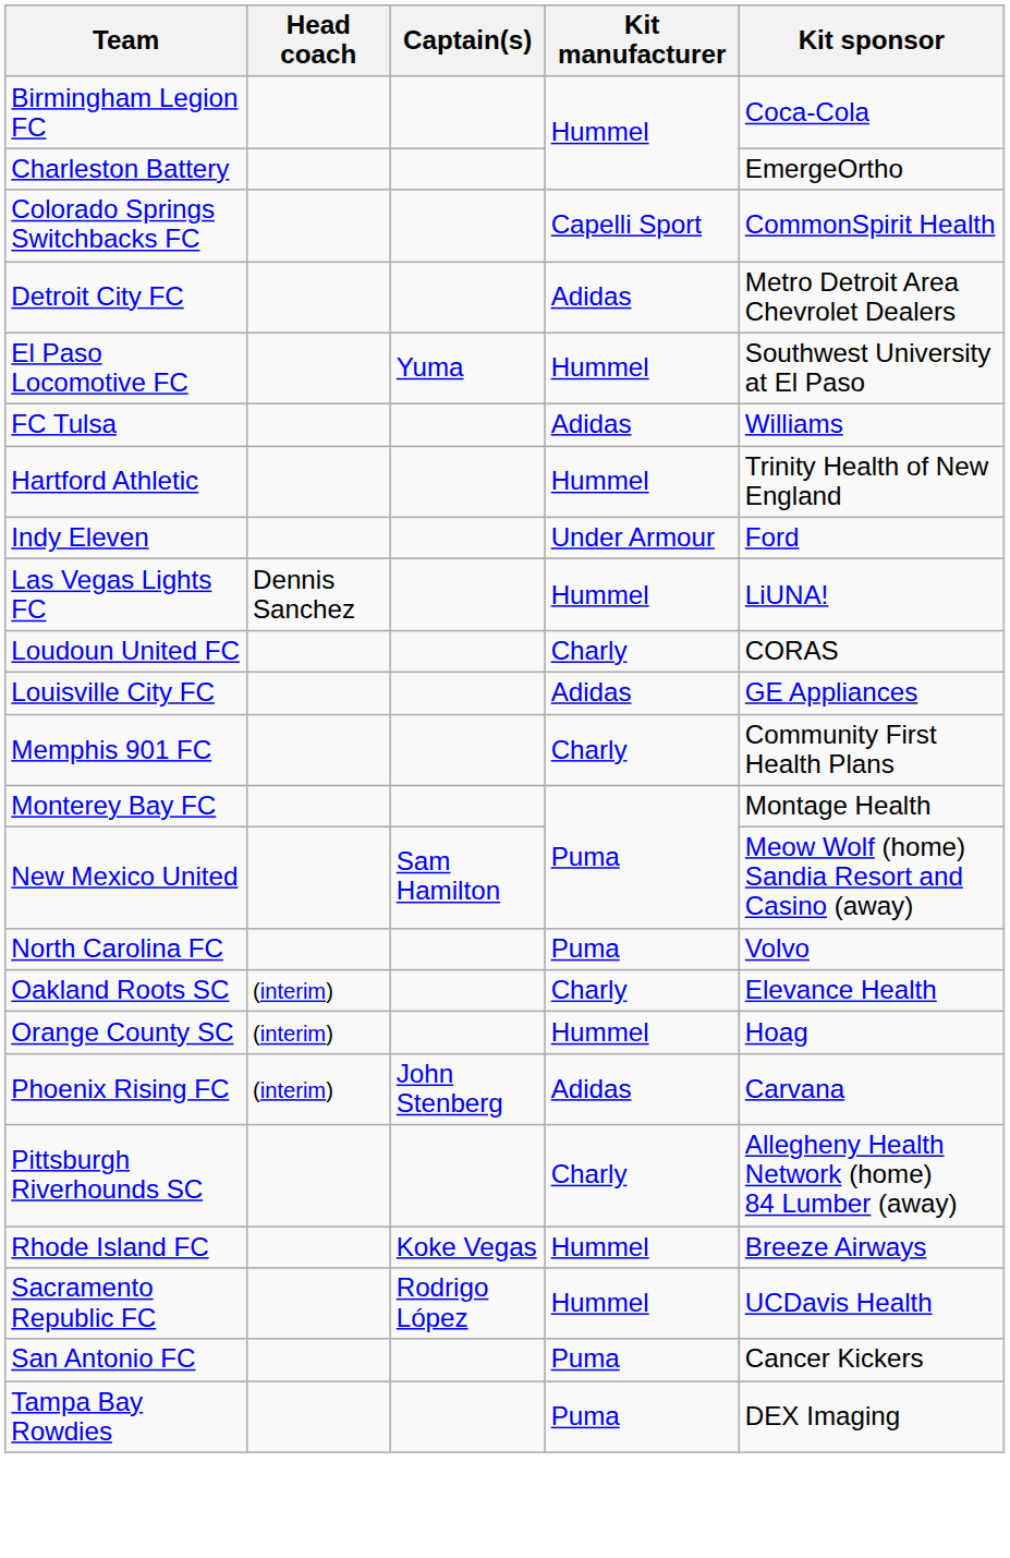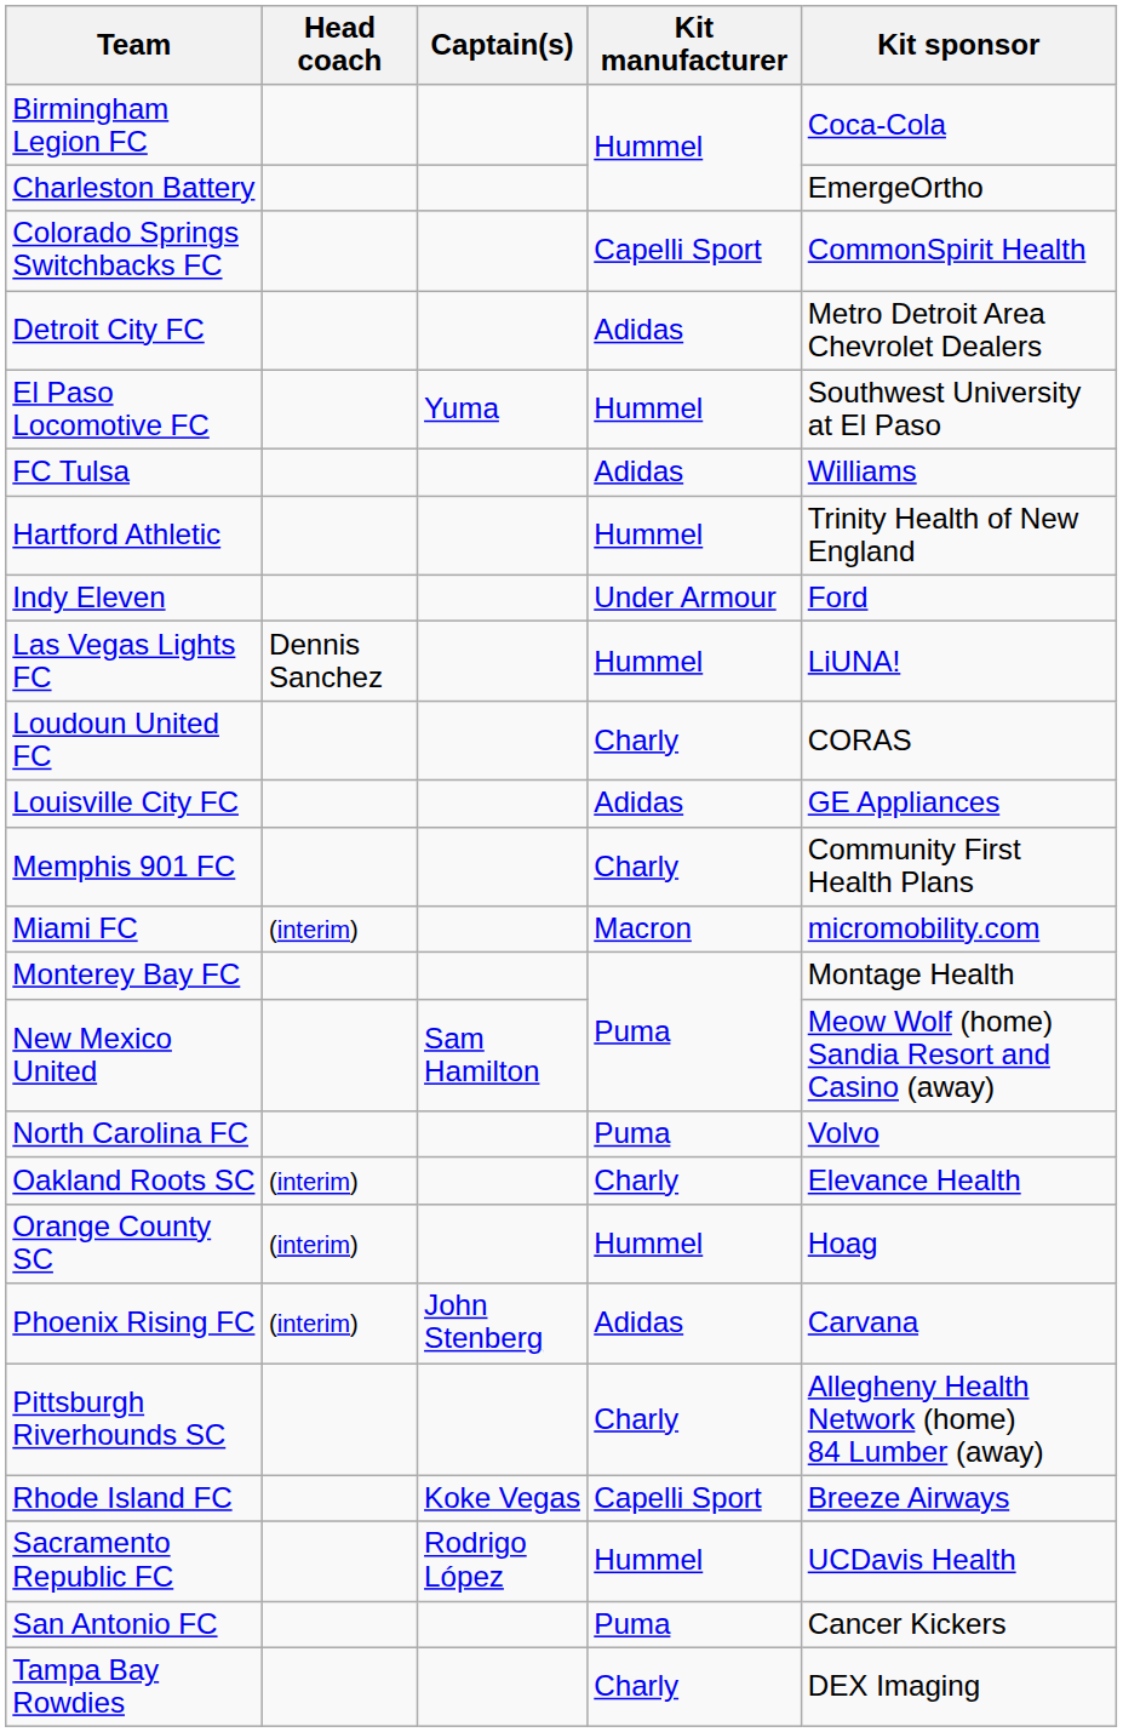+ row: Miami FC | (interim) | Macron | micromobility.com
Rhode Island FC | Kit manufacturer: Hummel -> Capelli Sport
Tampa Bay Rowdies | Kit manufacturer: Puma -> Charly
